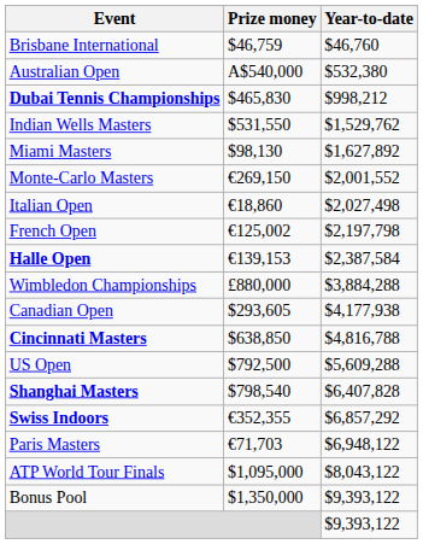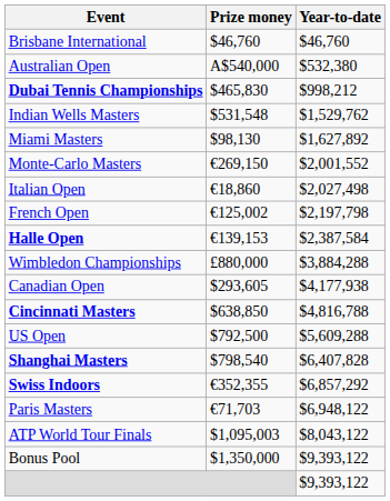Brisbane International | Prize money: $46,759 -> $46,760
Indian Wells Masters | Prize money: $531,550 -> $531,548
ATP World Tour Finals | Prize money: $1,095,000 -> $1,095,003
